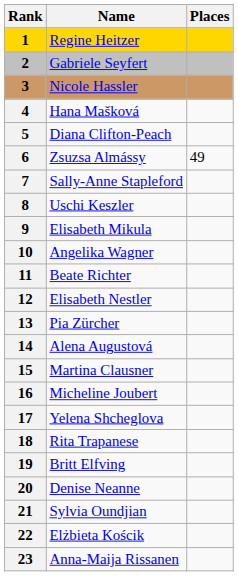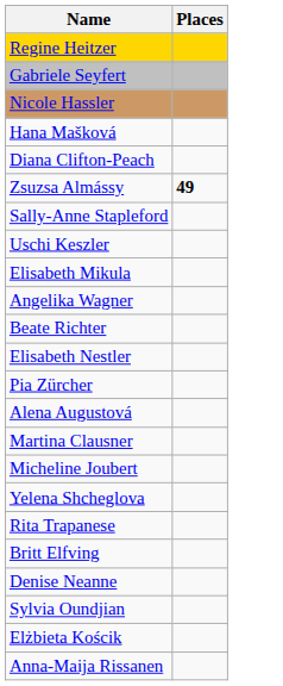- column: Rank | 1 | 2 | 3 | 4 | 5 | 6 | 7 | 8 | 9 | 10 | 11 | 12 | 13 | 14 | 15 | 16 | 17 | 18 | 19 | 20 | 21 | 22 | 23
Zsuzsa Almássy | Places: normal -> bold
